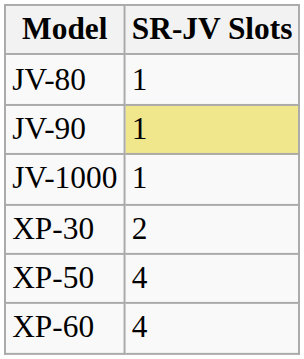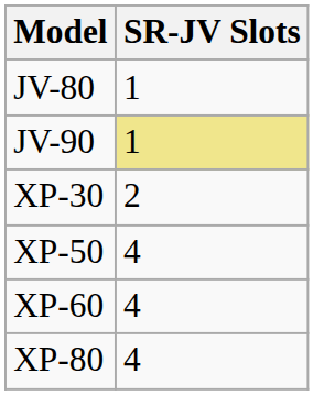- row: JV-1000 | 1
+ row: XP-80 | 4
